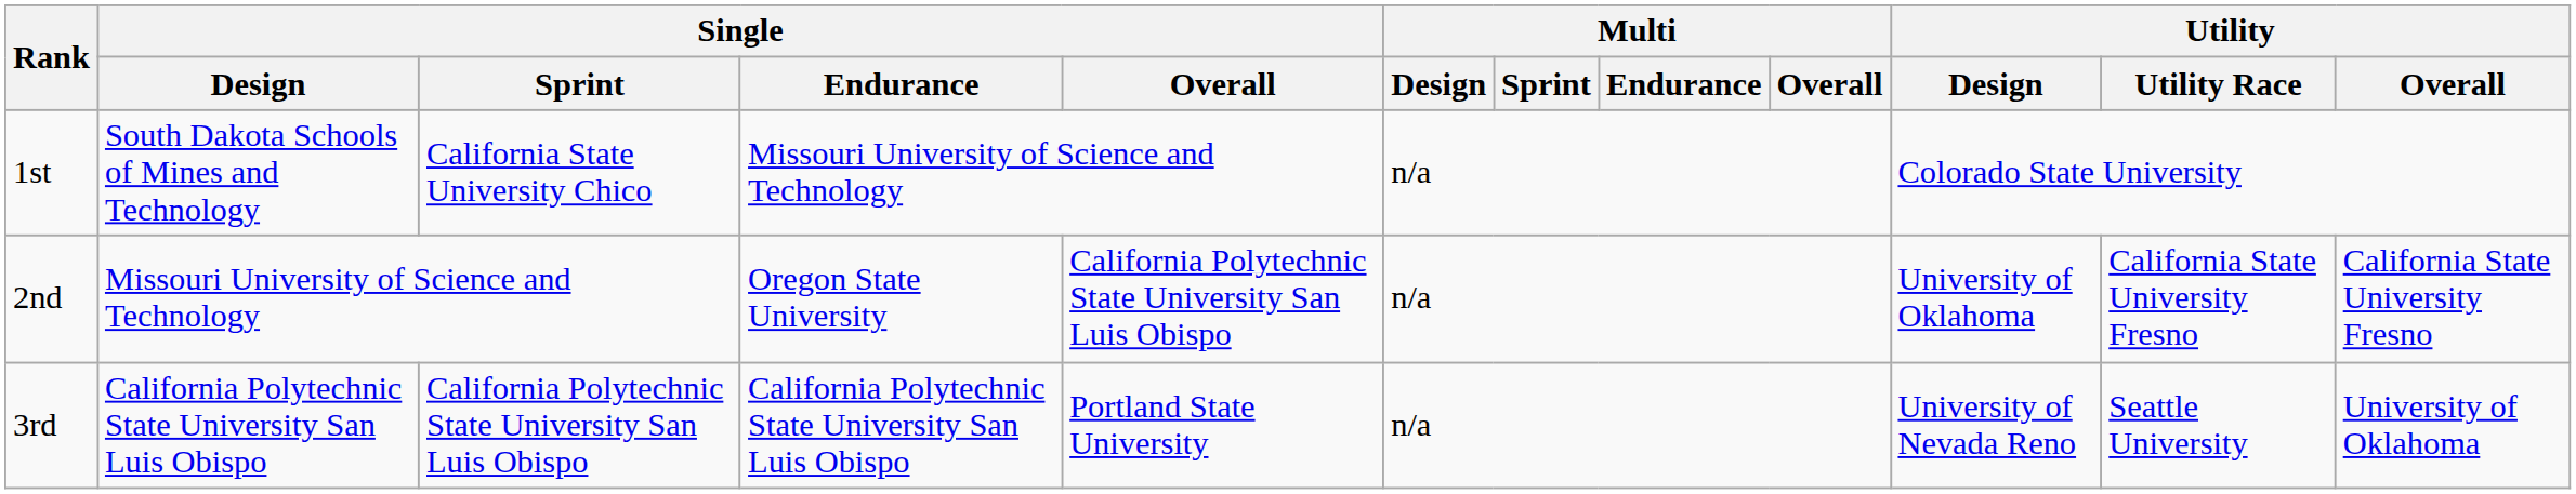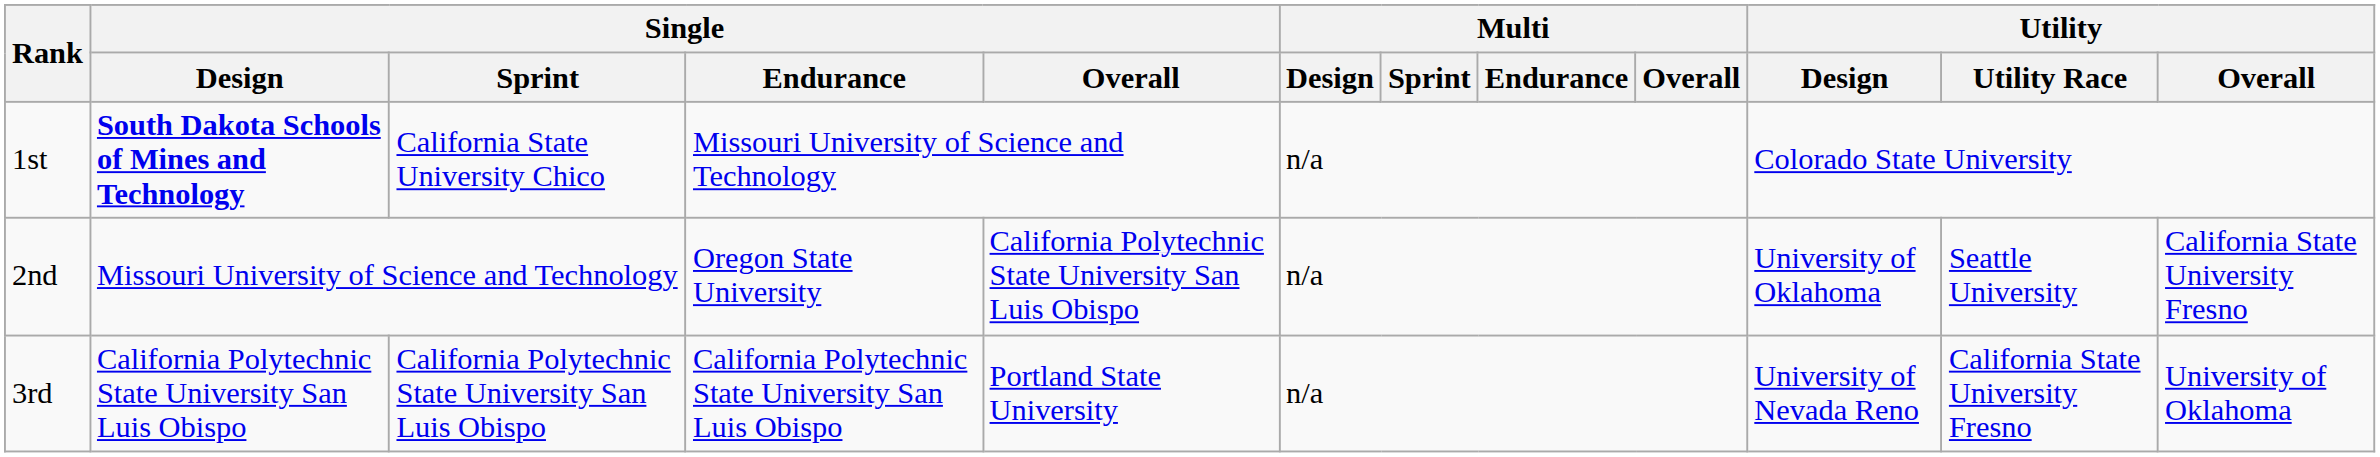1st | Single / Design: normal -> bold
2nd | Utility / Utility Race: California State University Fresno -> Seattle University
3rd | Utility / Utility Race: Seattle University -> California State University Fresno
